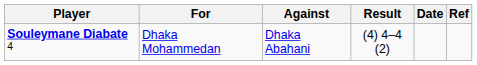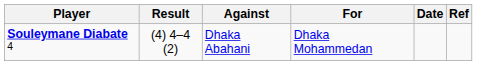columns swapped: For <-> Result
